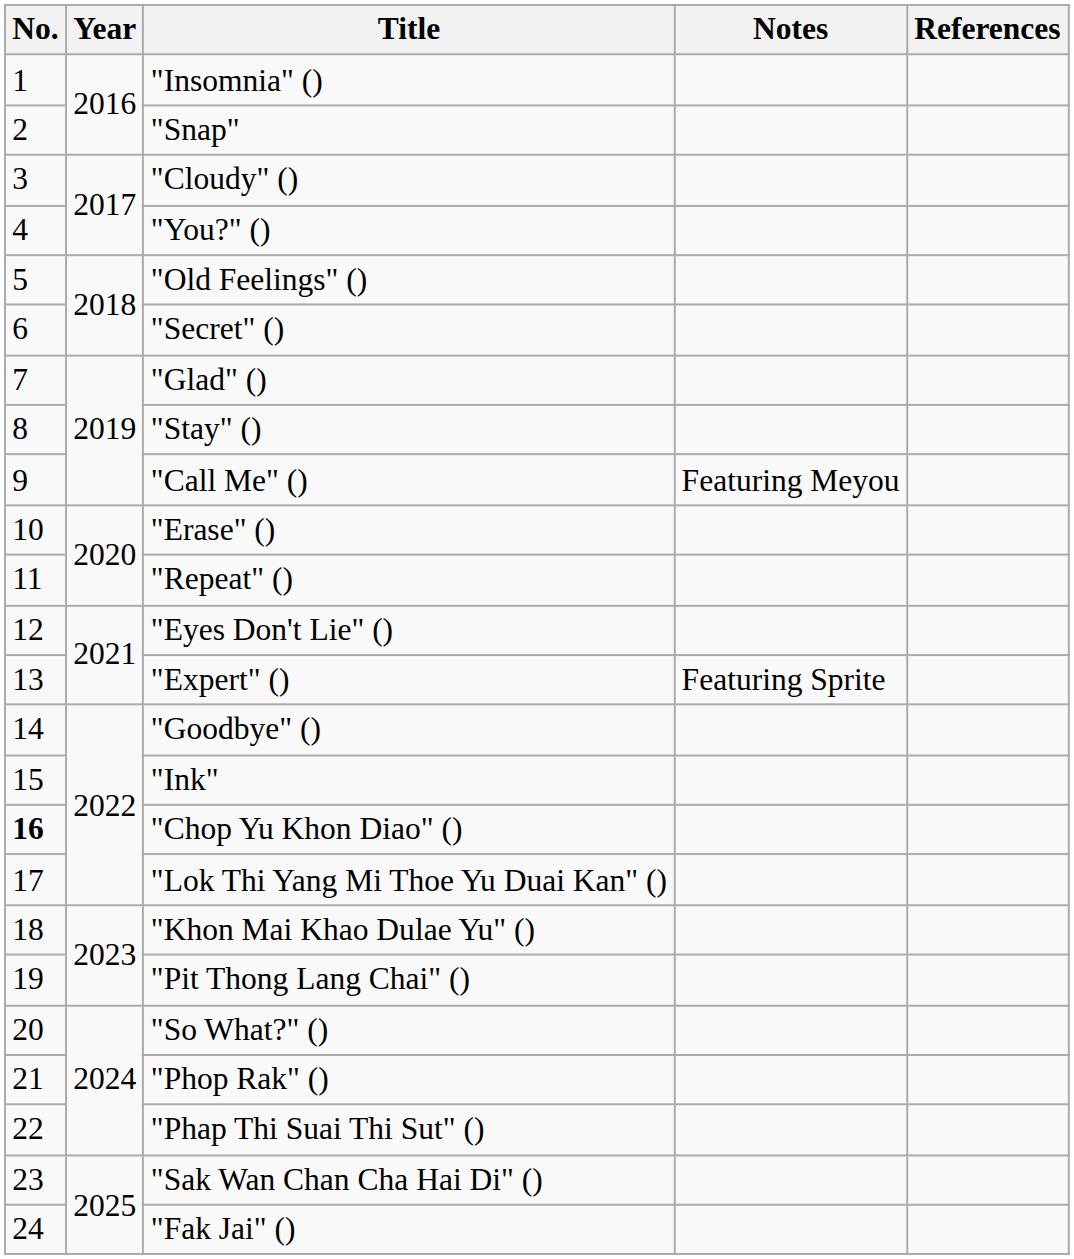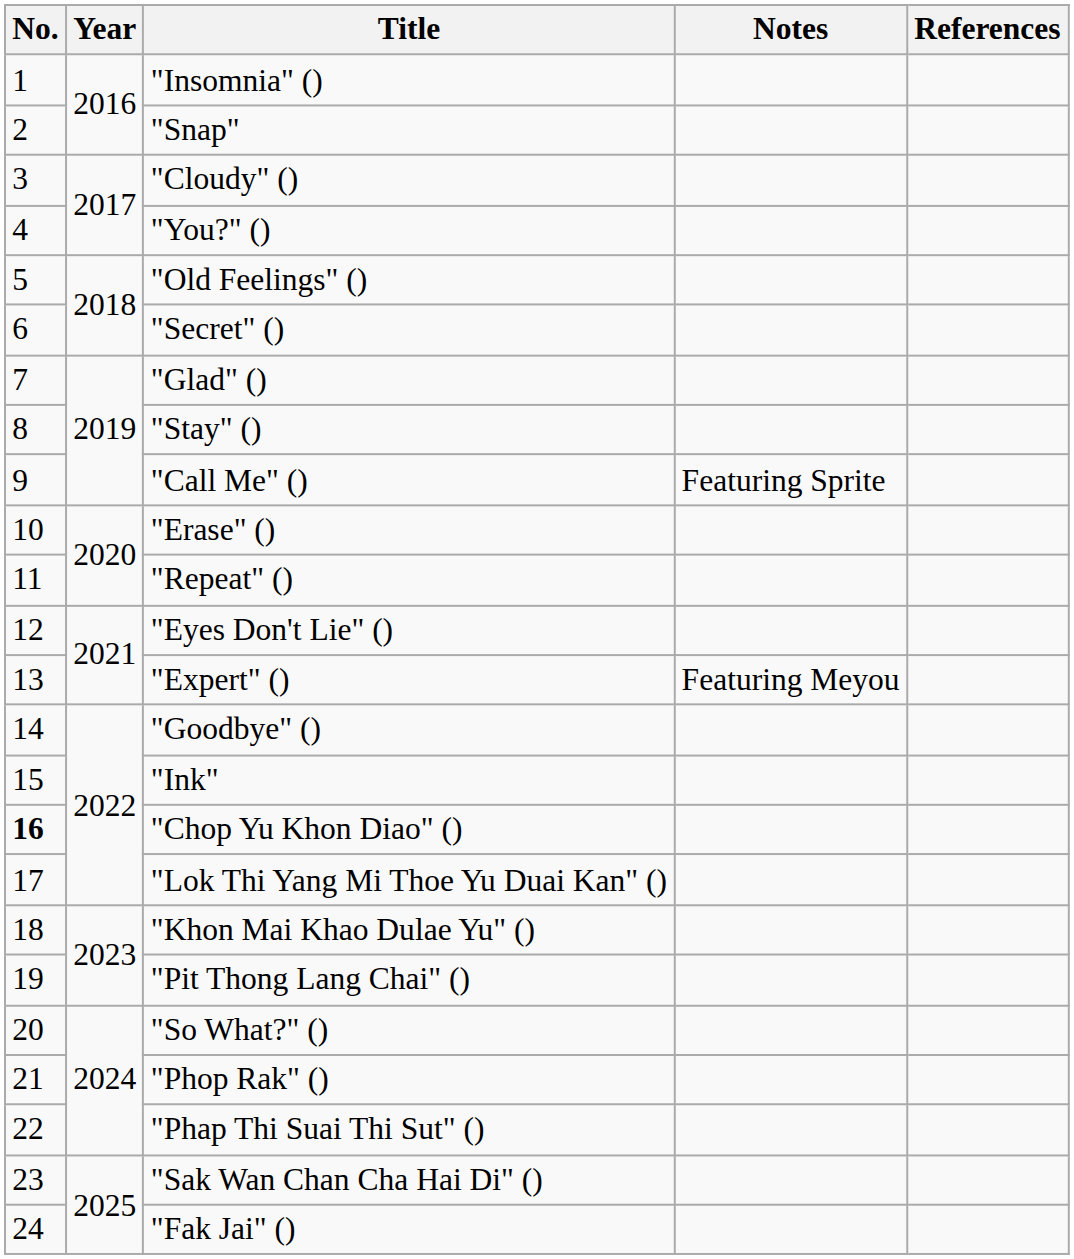"Call Me" () | Notes: Featuring Meyou -> Featuring Sprite
"Expert" () | Notes: Featuring Sprite -> Featuring Meyou
